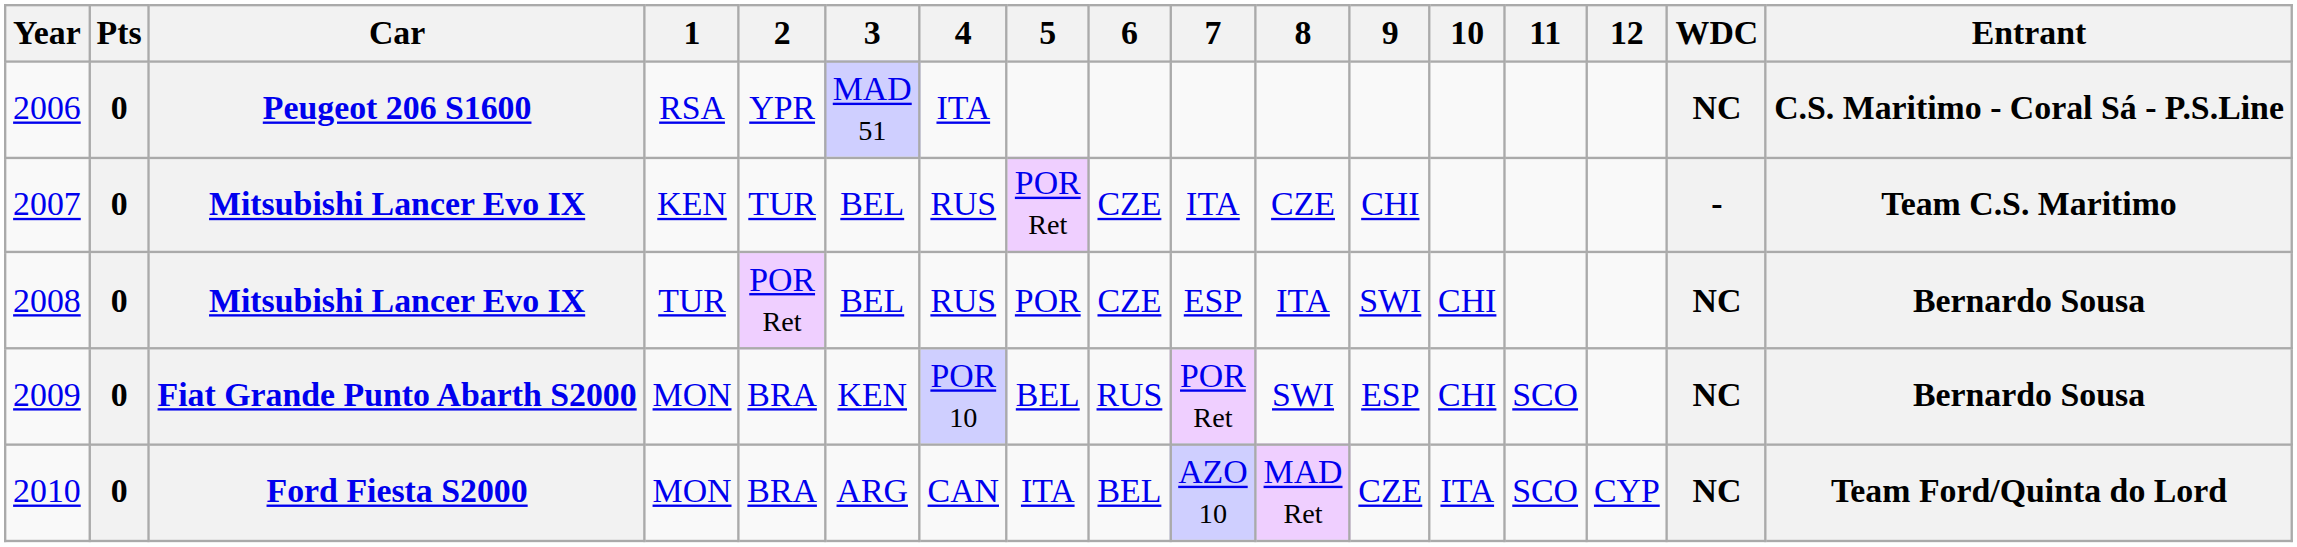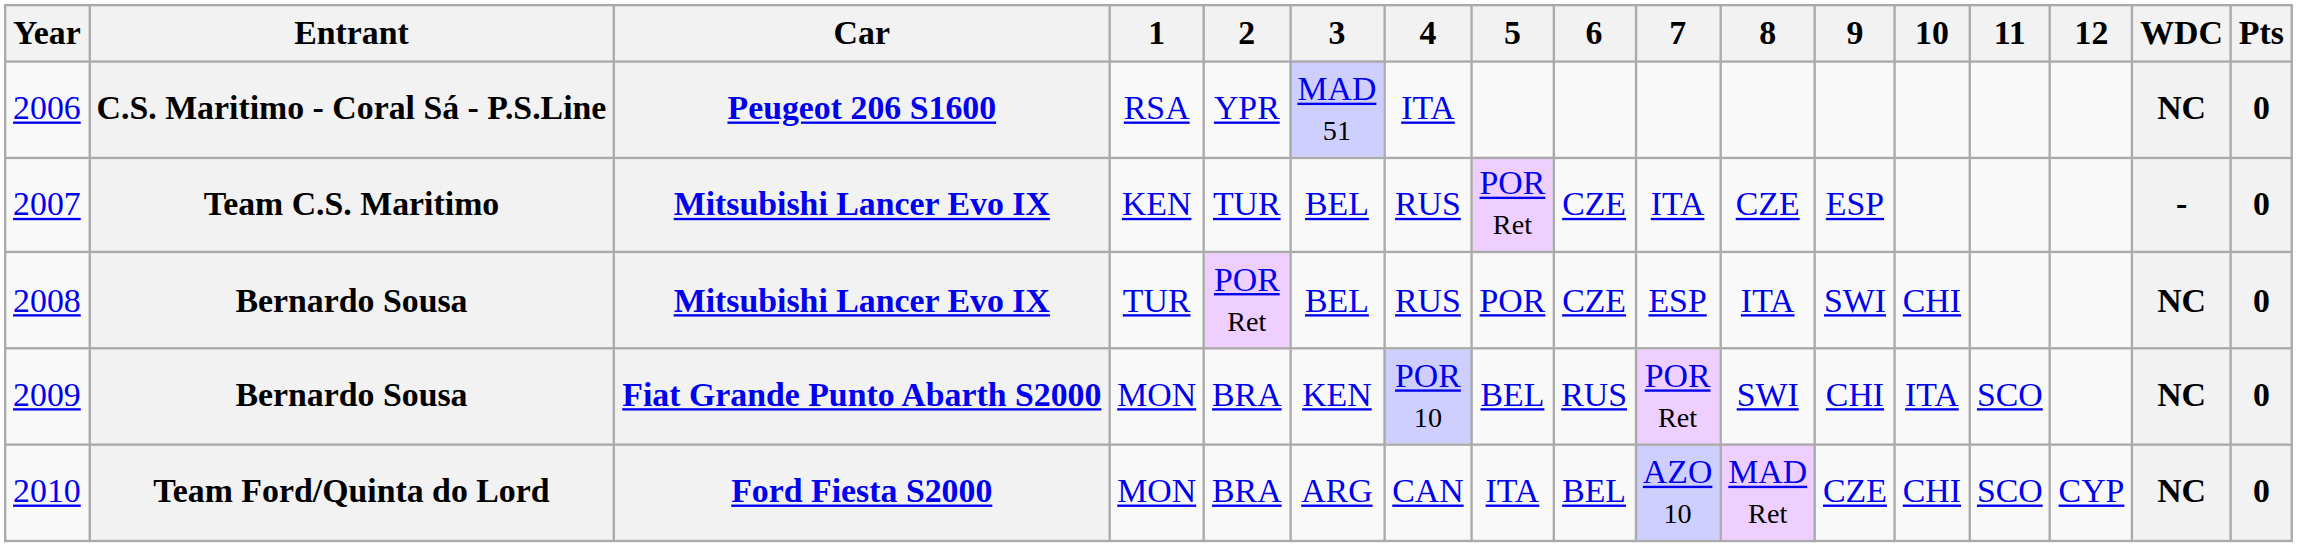columns swapped: Entrant <-> Pts
2007 | 9: CHI -> ESP
2009 | 9: ESP -> CHI
2009 | 10: CHI -> ITA
2010 | 10: ITA -> CHI
